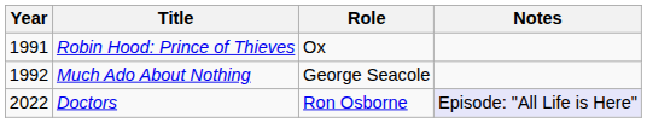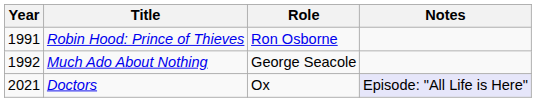Robin Hood: Prince of Thieves | Role: Ox -> Ron Osborne
Doctors | Year: 2022 -> 2021
Doctors | Role: Ron Osborne -> Ox
